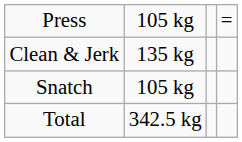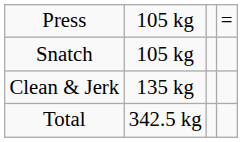rows swapped: Snatch <-> Clean & Jerk
